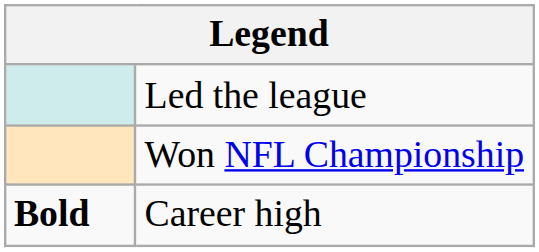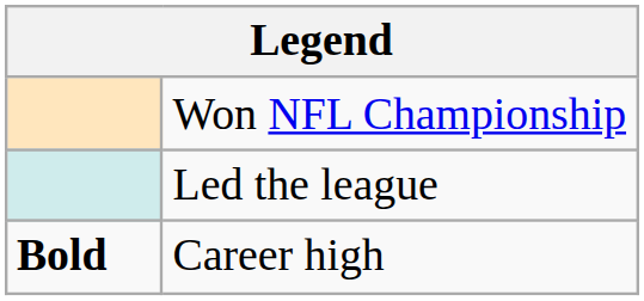rows swapped: Won NFL Championship <-> Led the league
